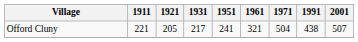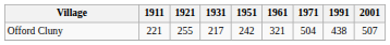Offord Cluny | 1921: 205 -> 255
Offord Cluny | 1951: 241 -> 242
